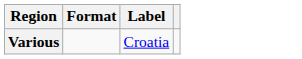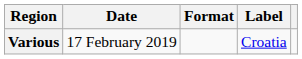+ column: Date | 17 February 2019
